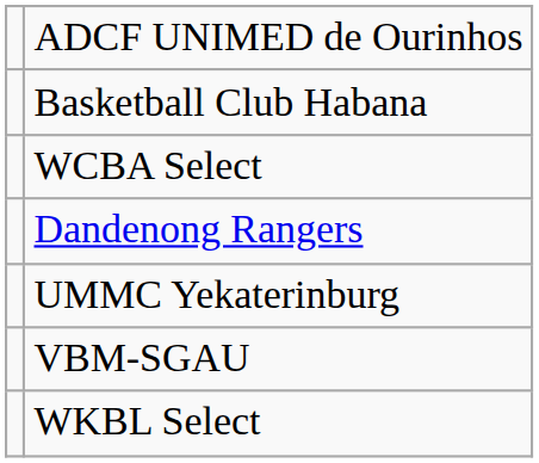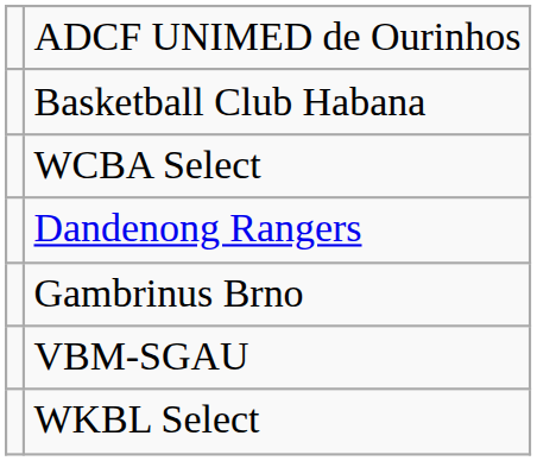+ row: Gambrinus Brno
- row: UMMC Yekaterinburg
